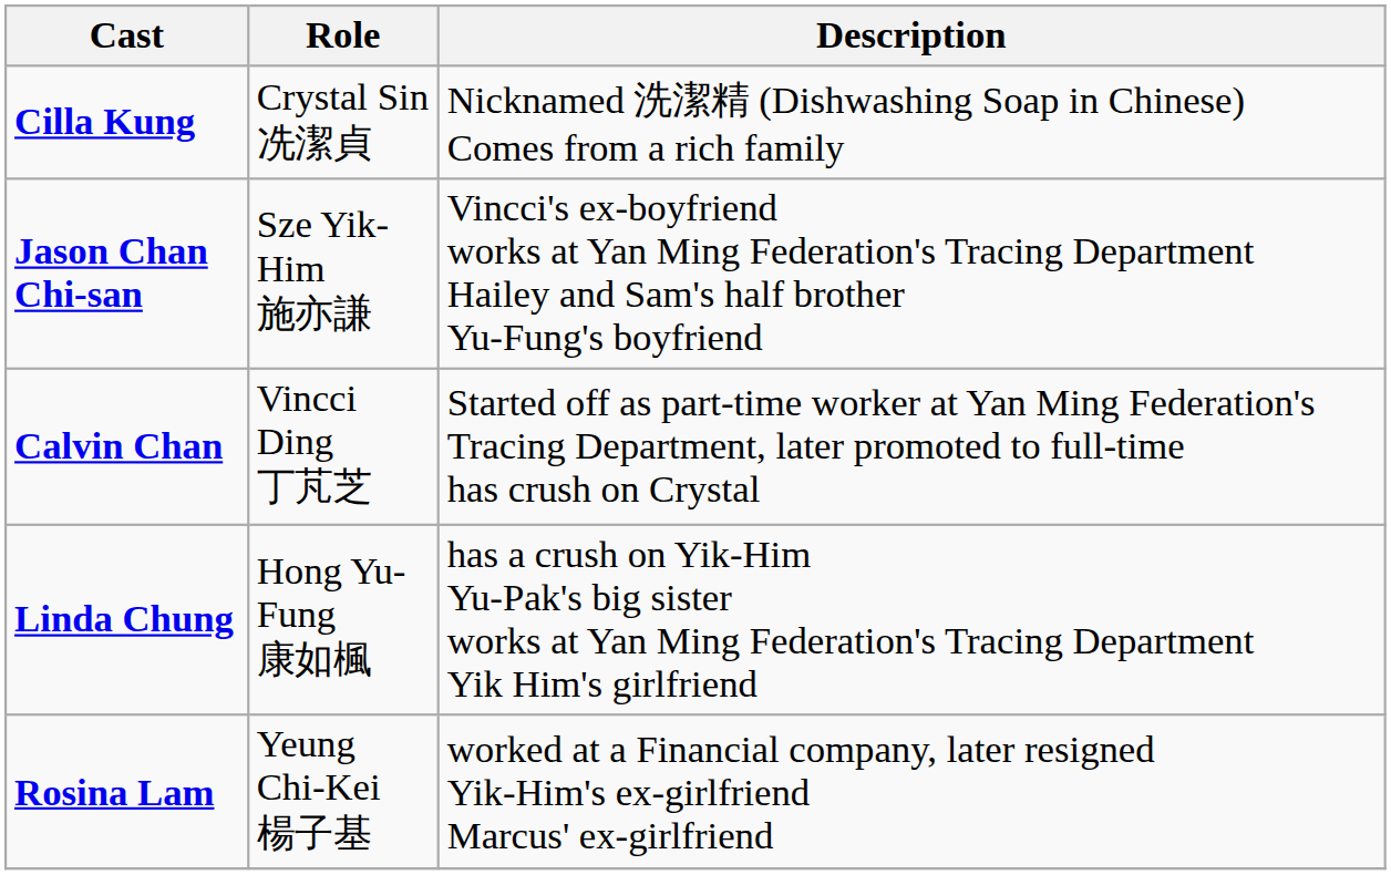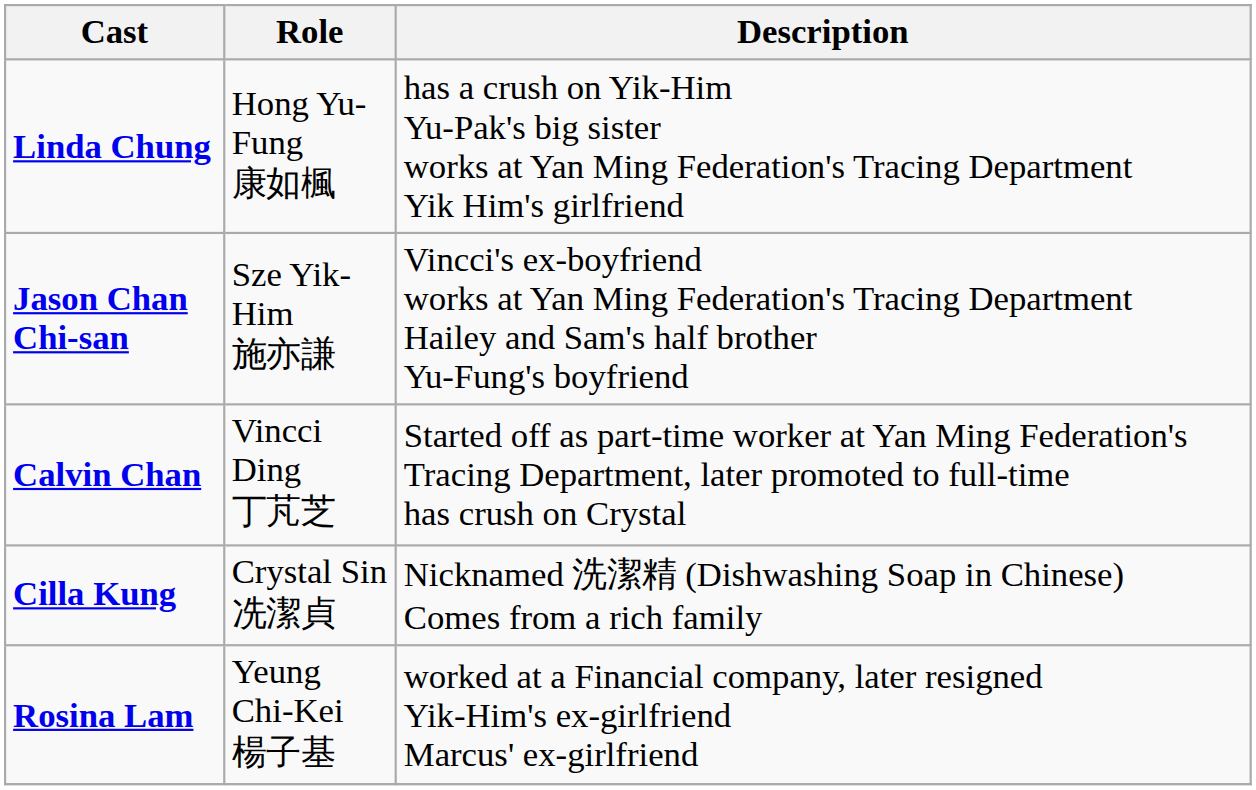rows swapped: Linda Chung <-> Cilla Kung
